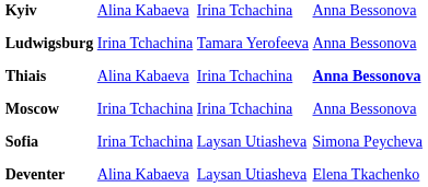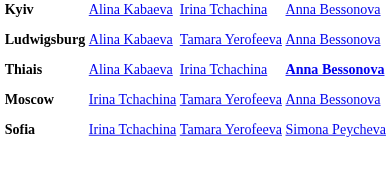Ludwigsburg | column 2: Irina Tchachina -> Alina Kabaeva
Moscow | column 3: Irina Tchachina -> Tamara Yerofeeva
Sofia | column 3: Laysan Utiasheva -> Tamara Yerofeeva
- row: Deventer | Alina Kabaeva | Laysan Utiasheva | Elena Tkachenko
